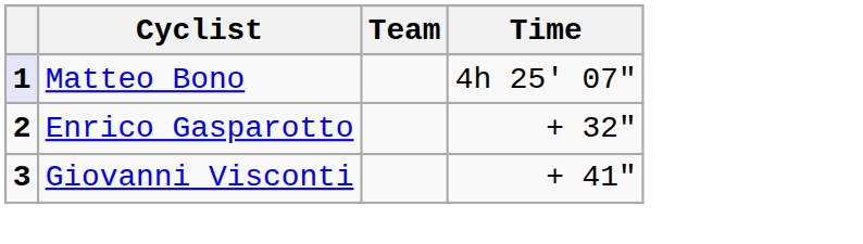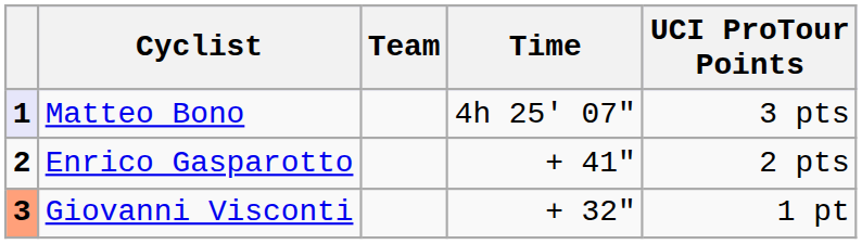+ column: UCI ProTour Points | 3 pts | 2 pts | 1 pt
Enrico Gasparotto | Time: + 32" -> + 41"
Giovanni Visconti | column 1: no background -> lightsalmon background
Giovanni Visconti | Time: + 41" -> + 32"
